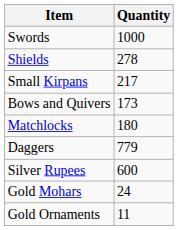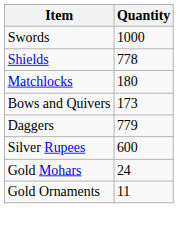Shields | Quantity: 278 -> 778
- row: Small Kirpans | 217
rows swapped: Matchlocks <-> Bows and Quivers
